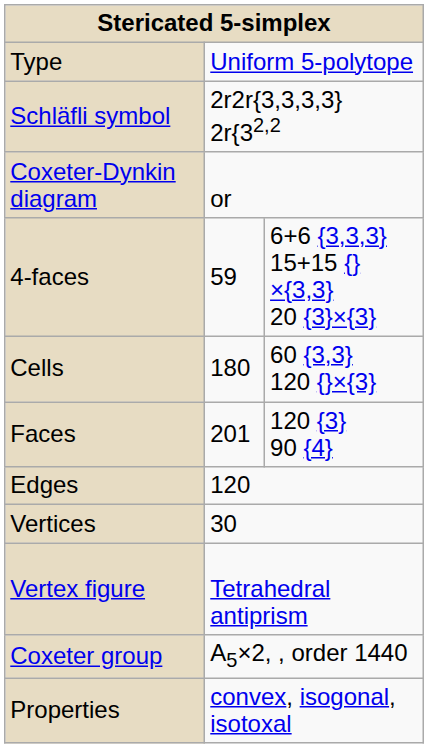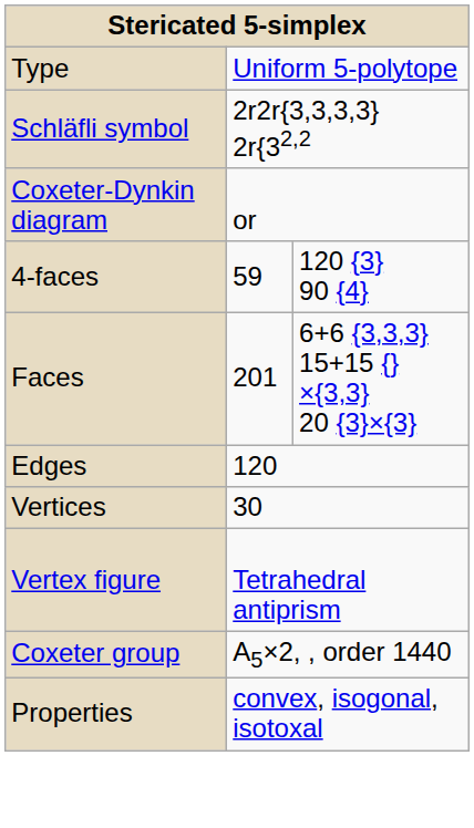4-faces | column 3: 6+6 {3,3,3} 15+15 {}×{3,3} 20 {3}×{3} -> 120 {3} 90 {4}
- row: Cells | 180 | 60 {3,3} 120 {}×{3}
Faces | column 3: 120 {3} 90 {4} -> 6+6 {3,3,3} 15+15 {}×{3,3} 20 {3}×{3}
